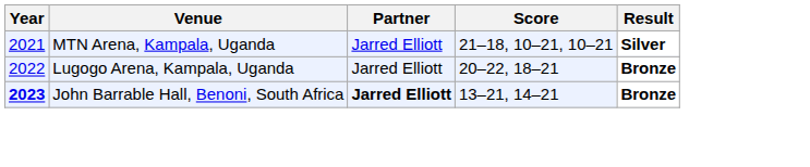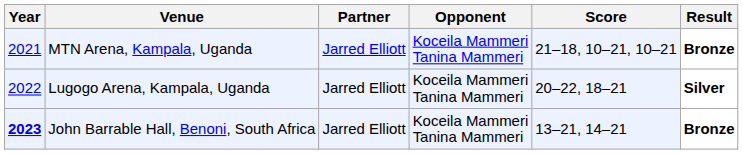+ column: Opponent | Koceila Mammeri Tanina Mammeri | Koceila Mammeri Tanina Mammeri | Koceila Mammeri Tanina Mammeri
MTN Arena, Kampala, Uganda | Result: Silver -> Bronze
Lugogo Arena, Kampala, Uganda | Result: Bronze -> Silver
John Barrable Hall, Benoni, South Africa | Partner: bold -> normal
